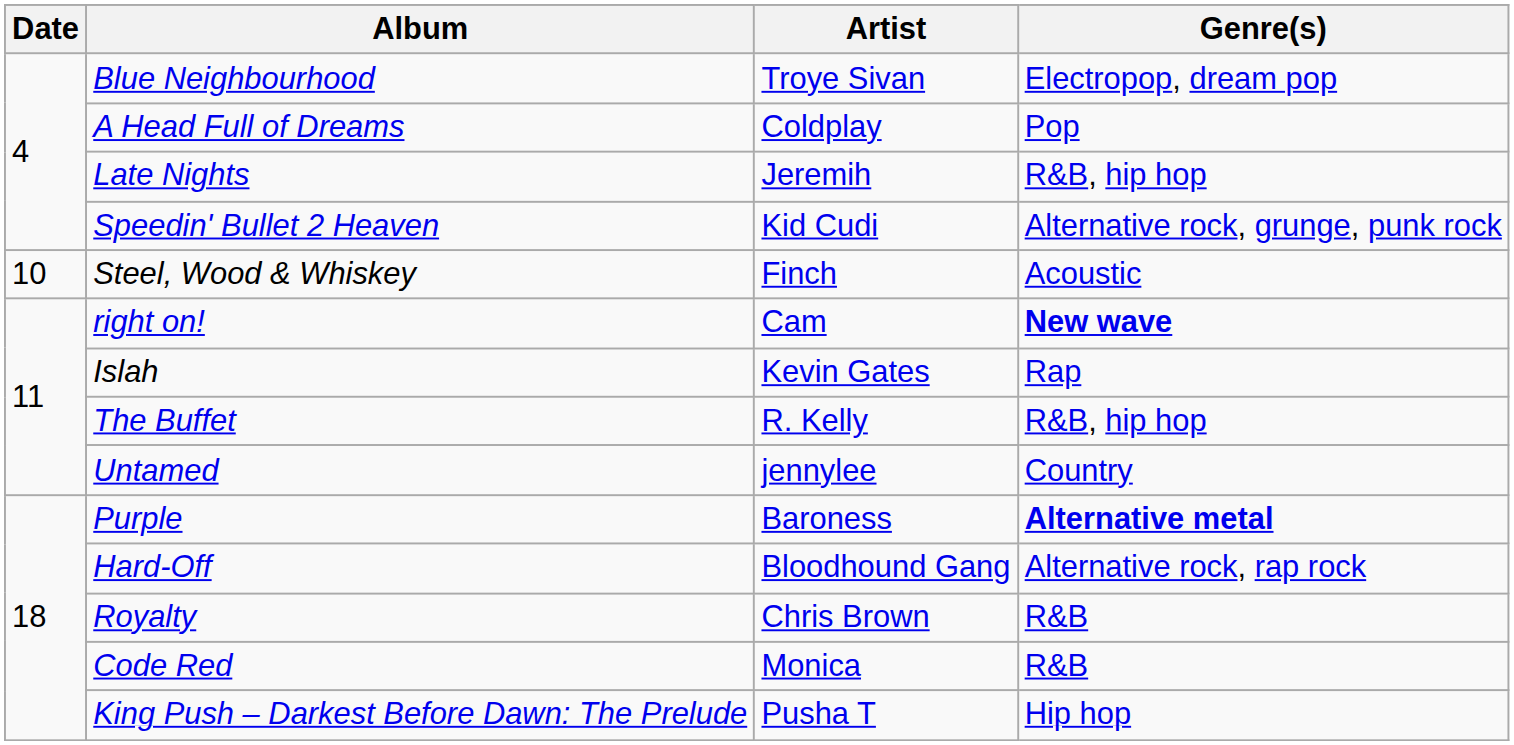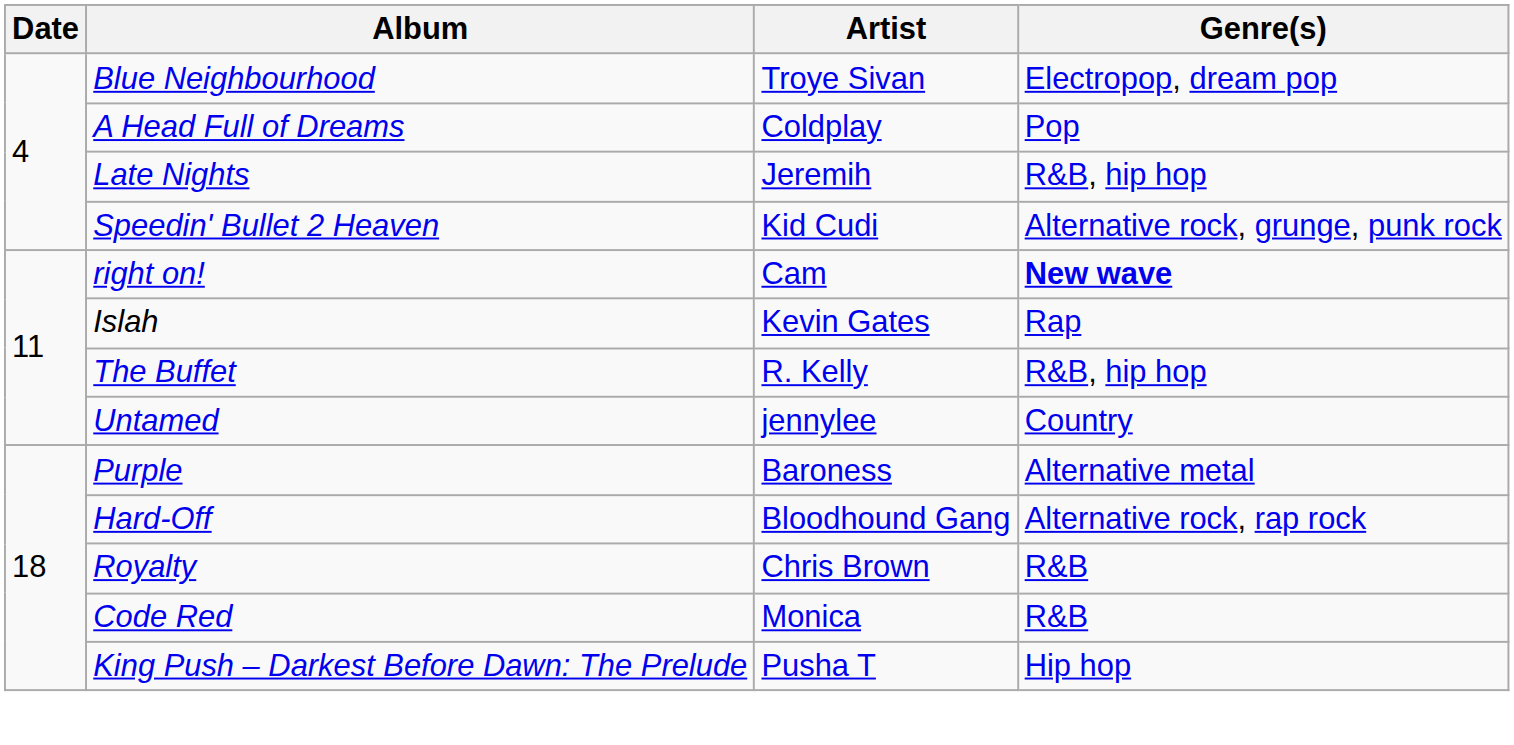- row: 10 | Steel, Wood & Whiskey | Finch | Acoustic
Purple | Genre(s): bold -> normal
